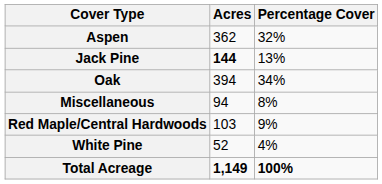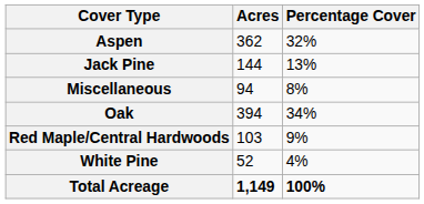Jack Pine | Acres: bold -> normal
rows swapped: Miscellaneous <-> Oak
